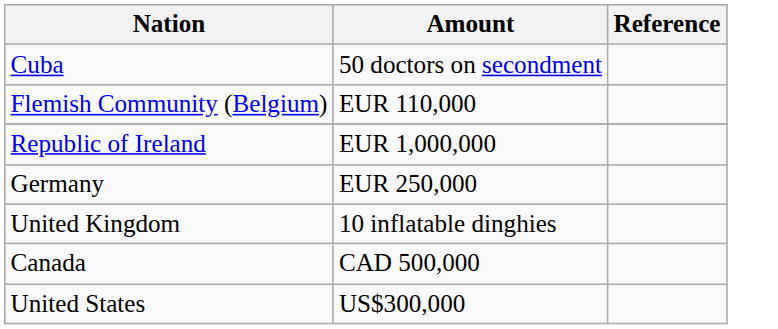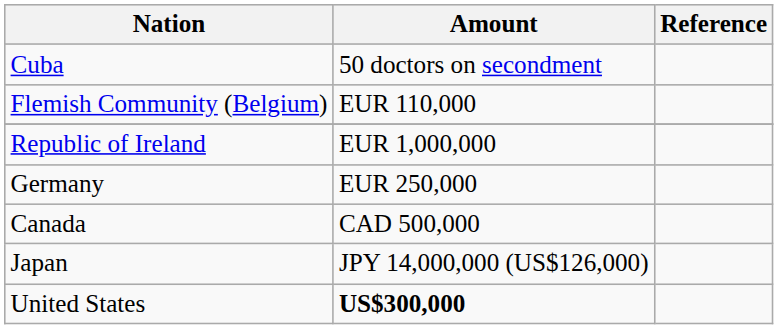- row: United Kingdom | 10 inflatable dinghies
+ row: Japan | JPY 14,000,000 (US$126,000)
United States | Amount: normal -> bold
